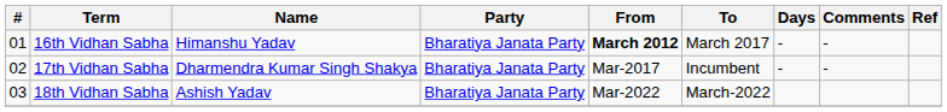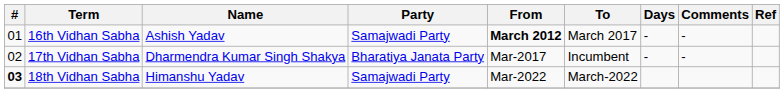16th Vidhan Sabha | Name: Himanshu Yadav -> Ashish Yadav
16th Vidhan Sabha | Party: Bharatiya Janata Party -> Samajwadi Party
18th Vidhan Sabha | #: normal -> bold
18th Vidhan Sabha | Name: Ashish Yadav -> Himanshu Yadav
18th Vidhan Sabha | Party: Bharatiya Janata Party -> Samajwadi Party
